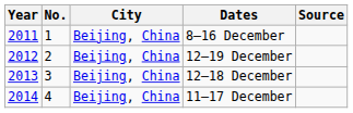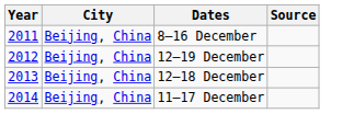- column: No. | 1 | 2 | 3 | 4
